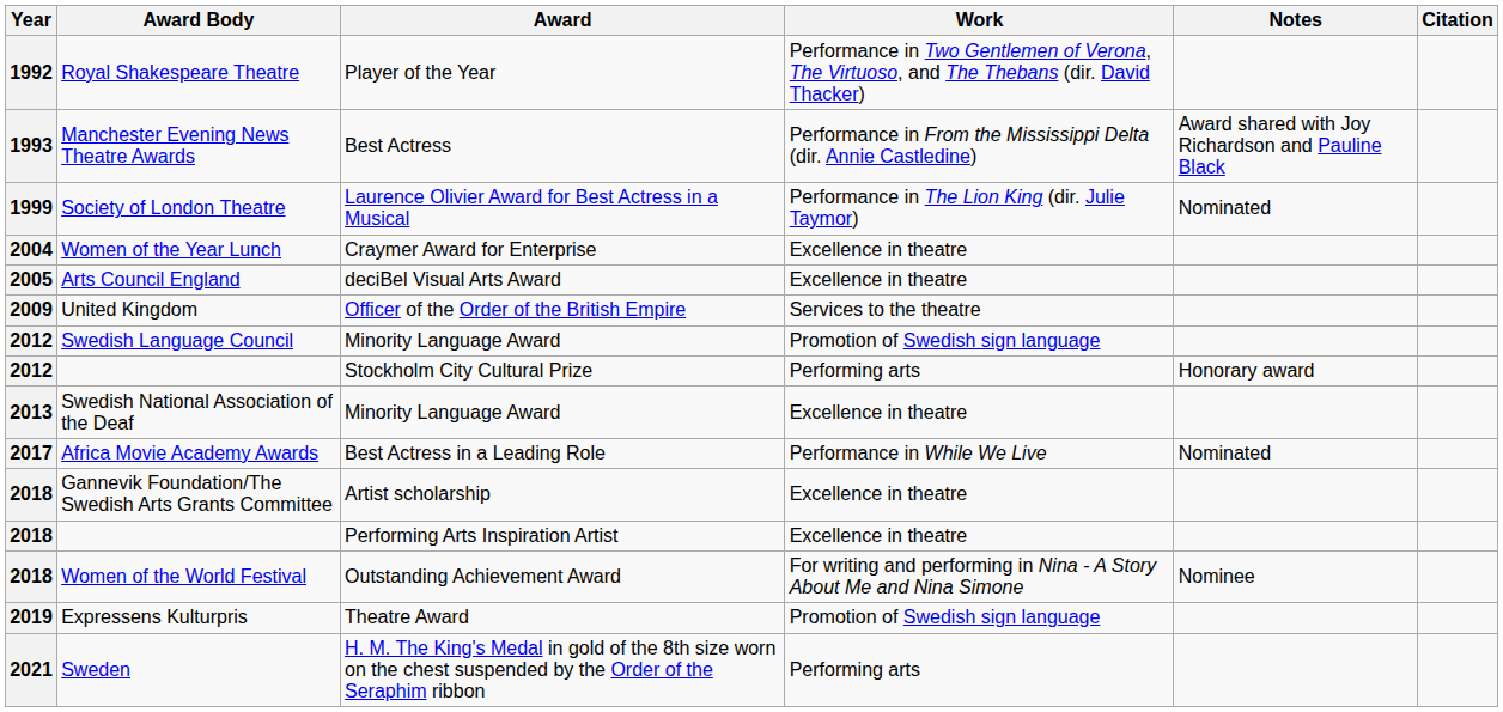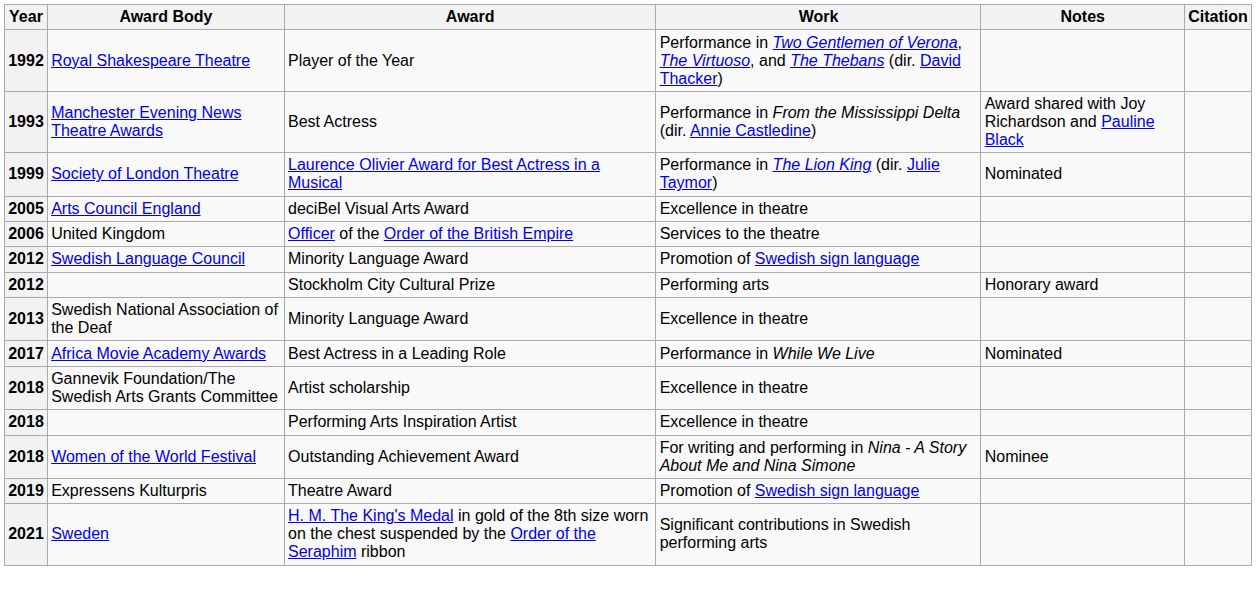- row: 2004 | Women of the Year Lunch | Craymer Award for Enterprise | Excellence in theatre
United Kingdom | Year: 2009 -> 2006
Sweden | Work: Performing arts -> Significant contributions in Swedish performing arts
